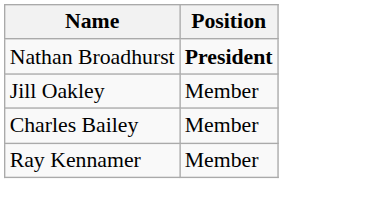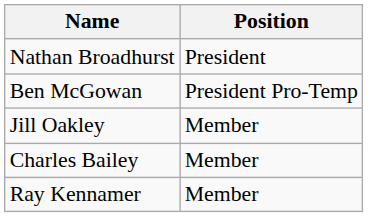Nathan Broadhurst | Position: bold -> normal
+ row: Ben McGowan | President Pro-Temp
